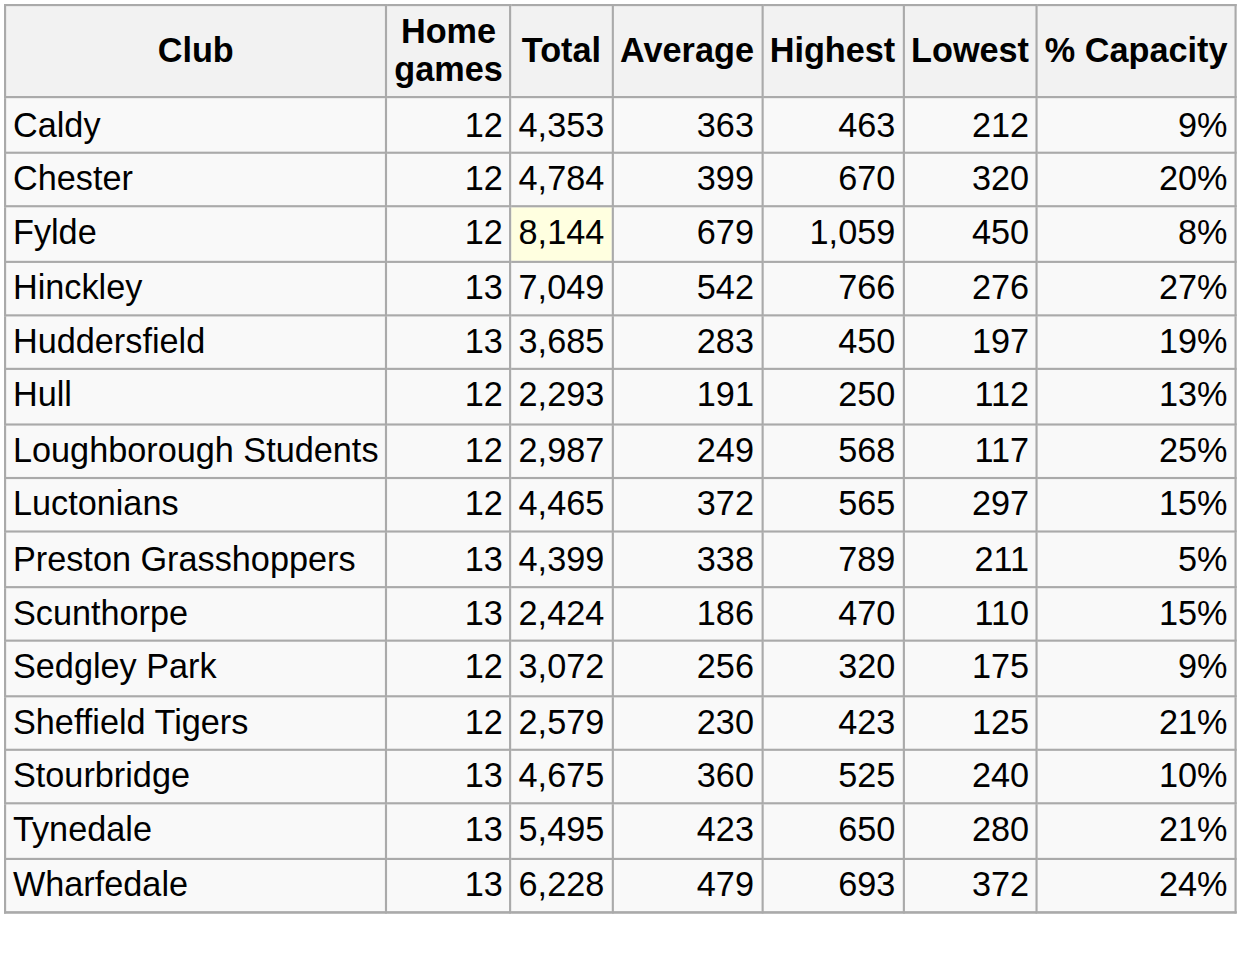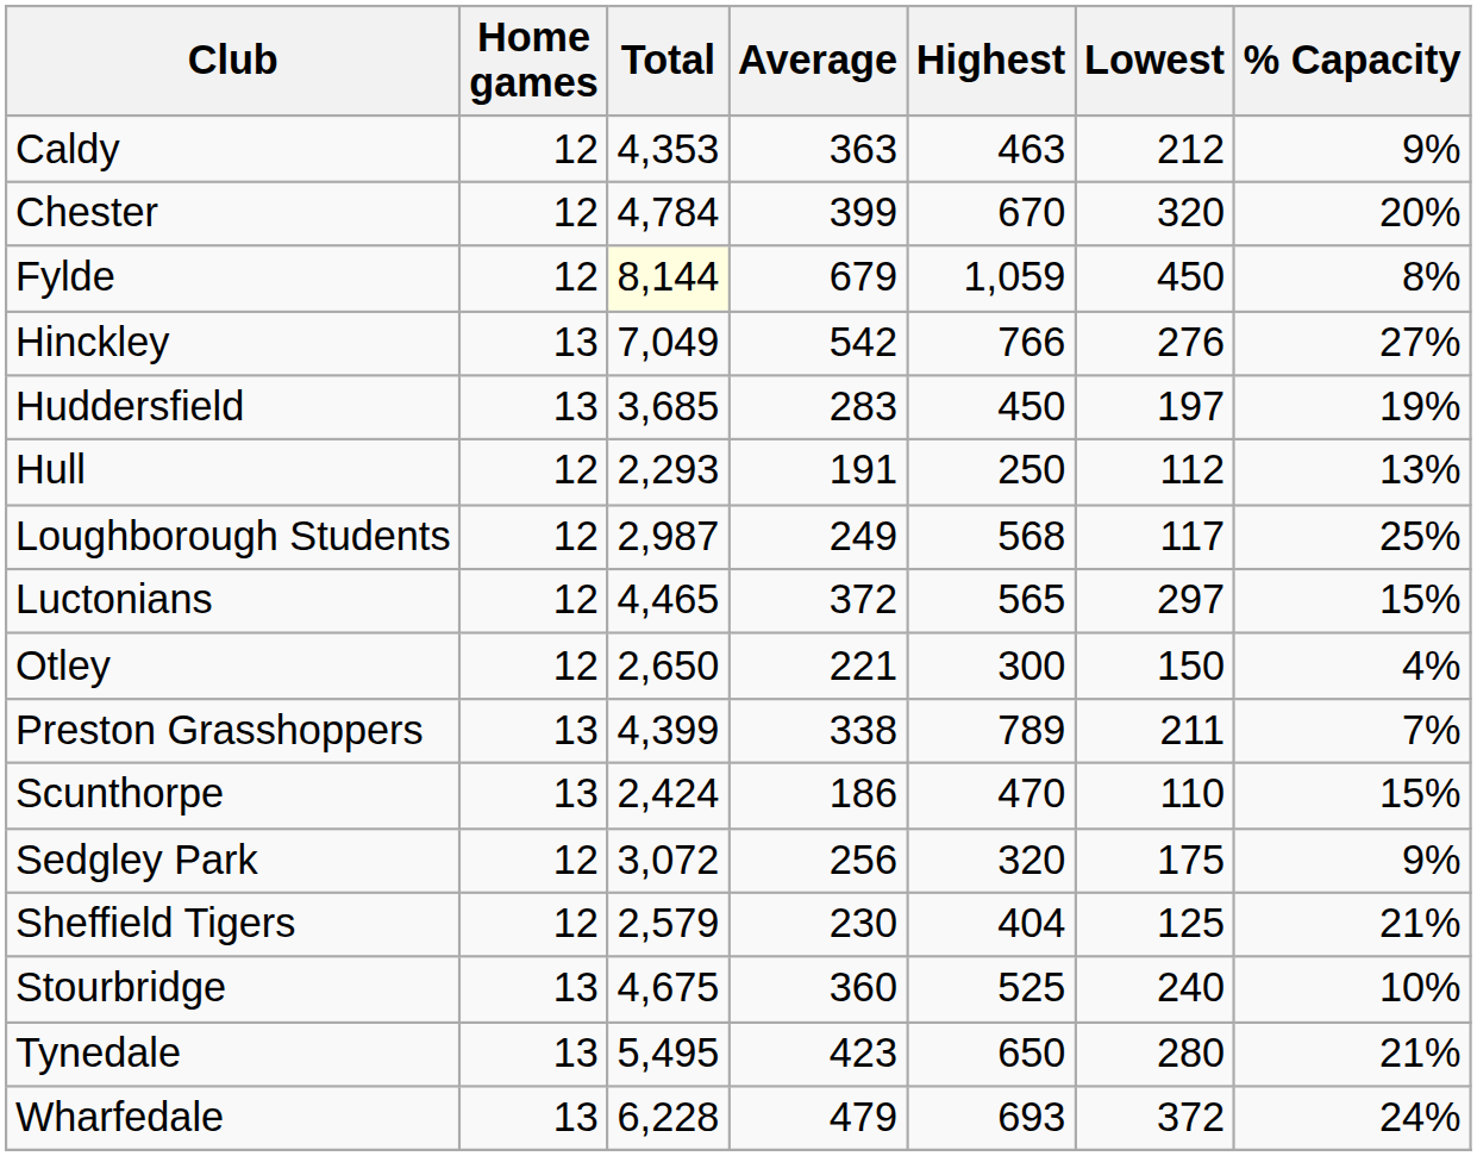+ row: Otley | 12 | 2,650 | 221 | 300 | 150 | 4%
Preston Grasshoppers | % Capacity: 5% -> 7%
Sheffield Tigers | Highest: 423 -> 404
